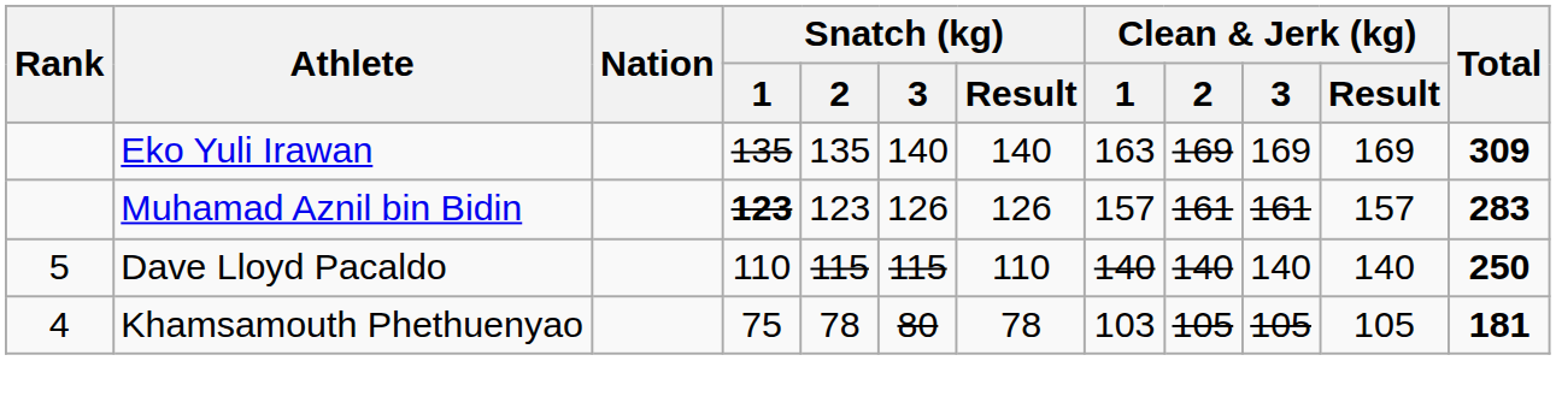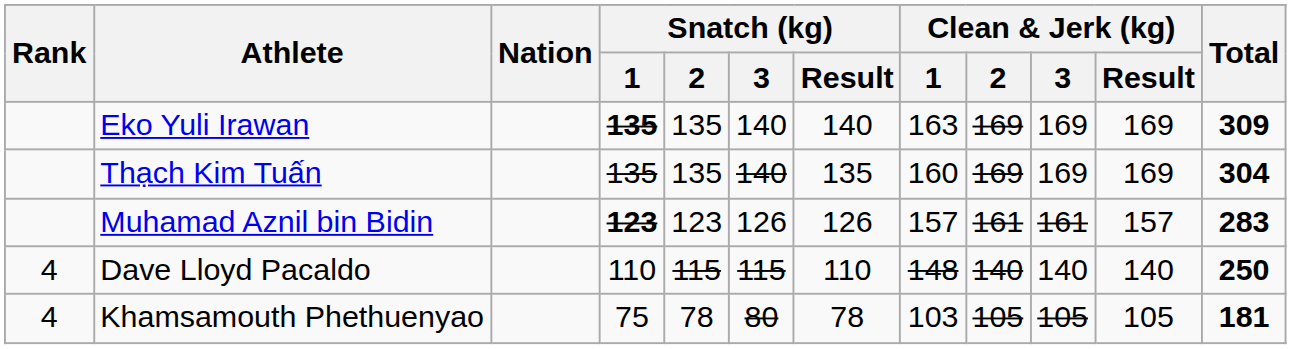Eko Yuli Irawan | Snatch (kg) / 1: normal -> bold
+ row: Thạch Kim Tuấn | 135 | 135 | 140 | 135 | 160 | 169 | 169 | 169 | 304
Dave Lloyd Pacaldo | Rank: 5 -> 4
Dave Lloyd Pacaldo | Clean & Jerk (kg) / 1: 140 -> 148
